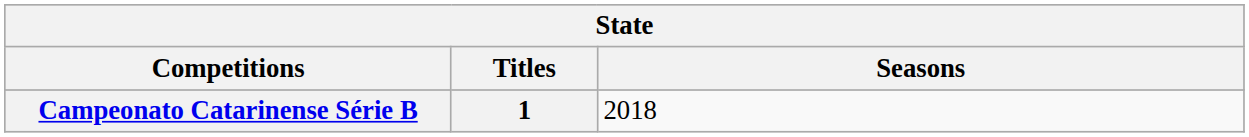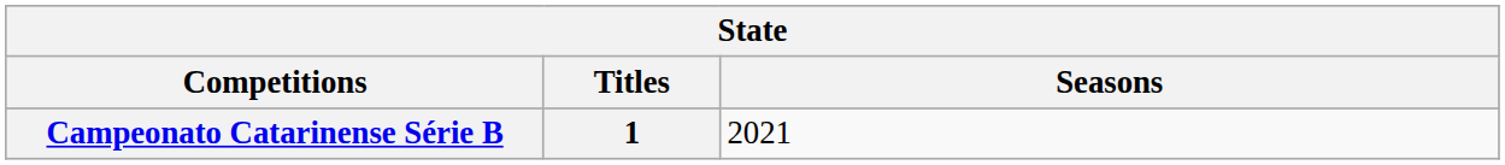Campeonato Catarinense Série B | Seasons: 2018 -> 2021
